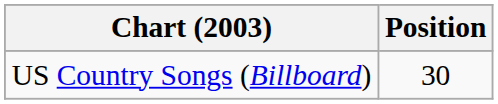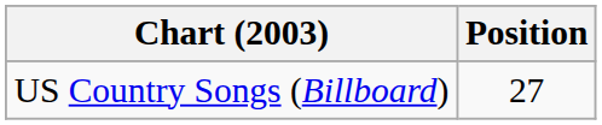US Country Songs (Billboard) | Position: 30 -> 27
